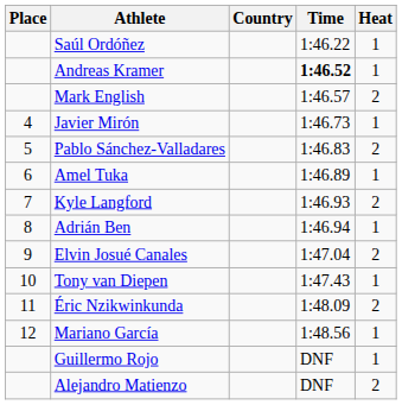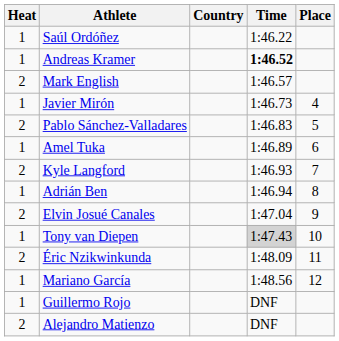columns swapped: Place <-> Heat
Tony van Diepen | Time: no background -> lightgrey background
